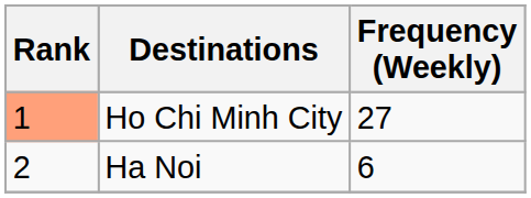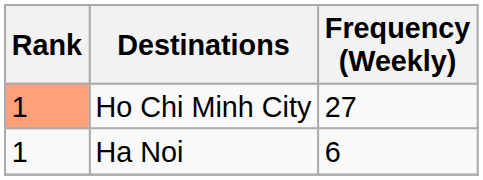Ha Noi | Rank: 2 -> 1
